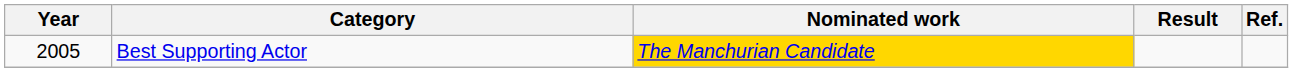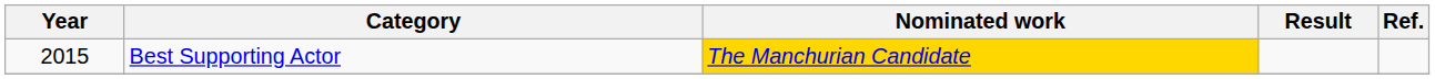Best Supporting Actor | Year: 2005 -> 2015
